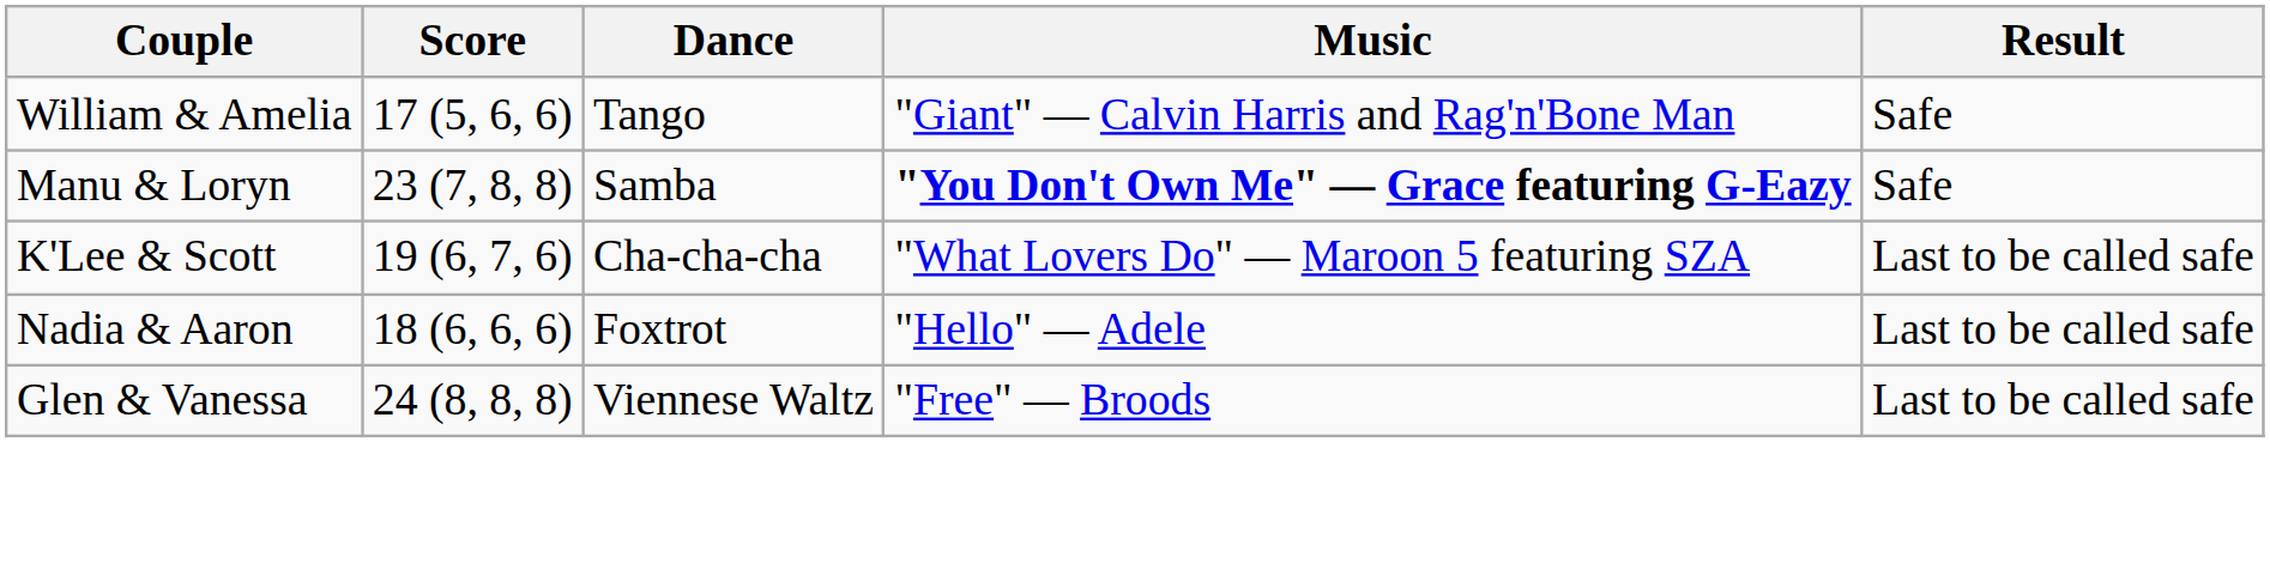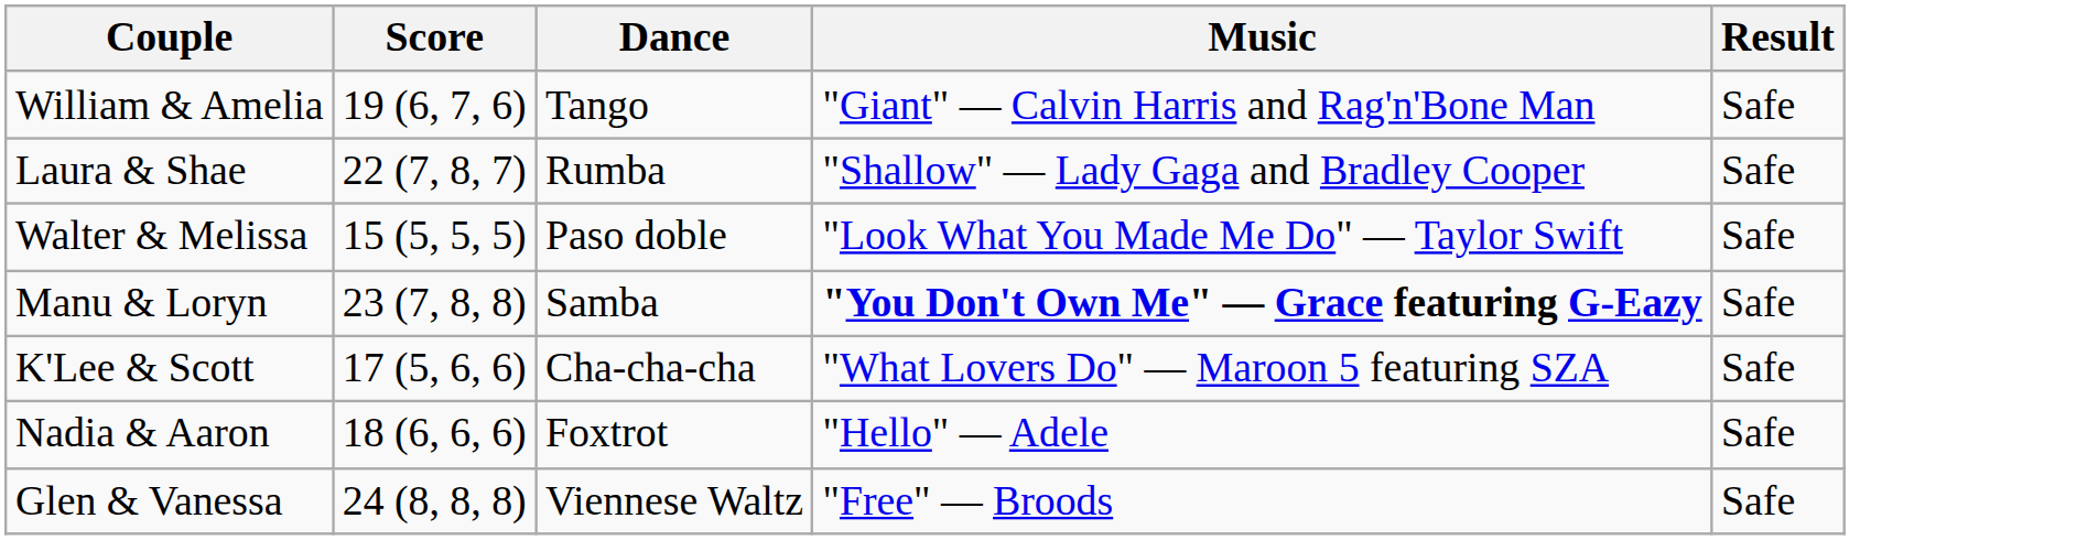William & Amelia | Score: 17 (5, 6, 6) -> 19 (6, 7, 6)
+ row: Laura & Shae | 22 (7, 8, 7) | Rumba | "Shallow" — Lady Gaga and Bradley Cooper | Safe
+ row: Walter & Melissa | 15 (5, 5, 5) | Paso doble | "Look What You Made Me Do" — Taylor Swift | Safe
K'Lee & Scott | Score: 19 (6, 7, 6) -> 17 (5, 6, 6)
K'Lee & Scott | Result: Last to be called safe -> Safe
Nadia & Aaron | Result: Last to be called safe -> Safe
Glen & Vanessa | Result: Last to be called safe -> Safe
